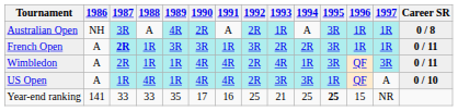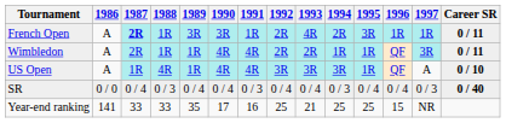- row: Australian Open | NH | 3R | A | 4R | 2R | A | 2R | 1R | A | 3R | 1R | 1R | 0 / 8
French Open | 1992: 3R -> 2R
French Open | 1993: 2R -> 4R
Wimbledon | 1993: 4R -> 2R
Wimbledon | 1995: 3R -> 1R
US Open | 1992: 2R -> 3R
+ row: SR | 0 / 0 | 0 / 4 | 0 / 3 | 0 / 4 | 0 / 4 | 0 / 3 | 0 / 4 | 0 / 4 | 0 / 3 | 0 / 4 | 0 / 4 | 0 / 3 | 0 / 40
Year-end ranking | 1995: bold -> normal
